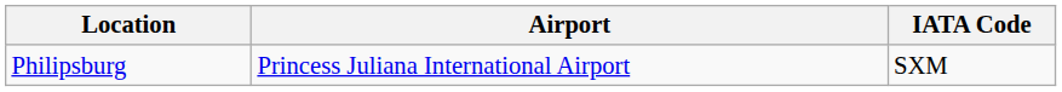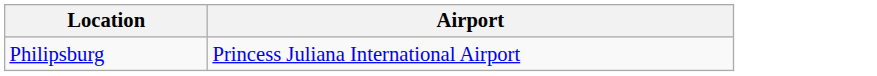- column: IATA Code | SXM
